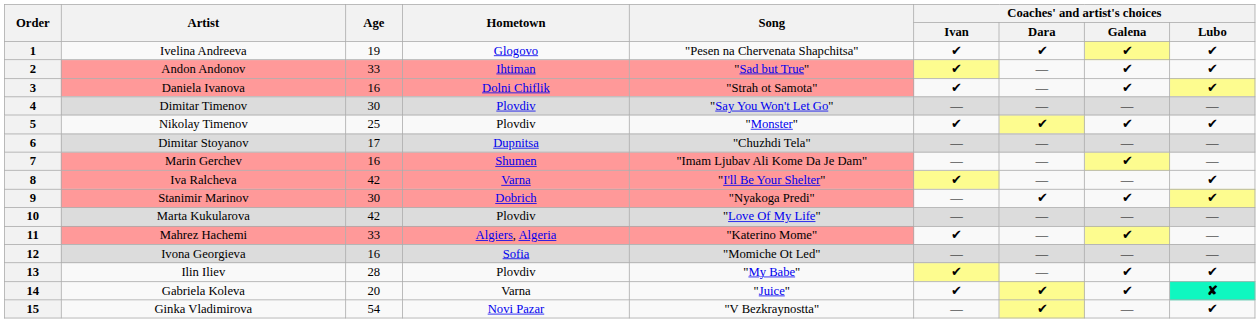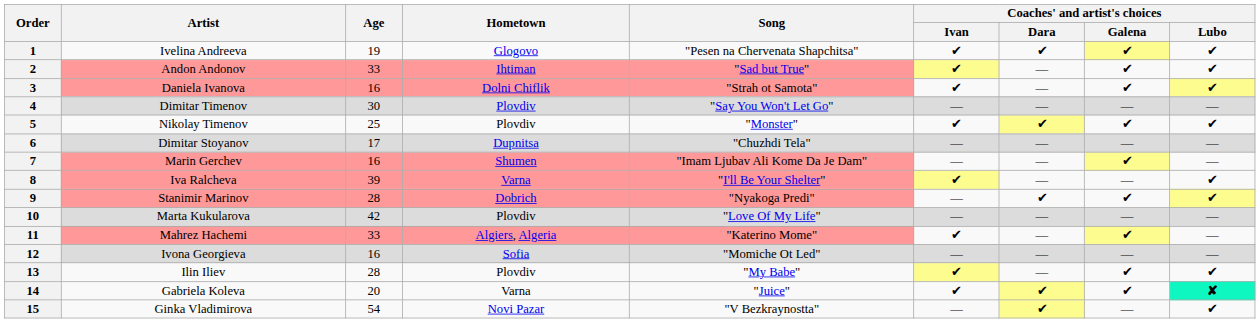8 | Age: 42 -> 39
9 | Age: 30 -> 28
